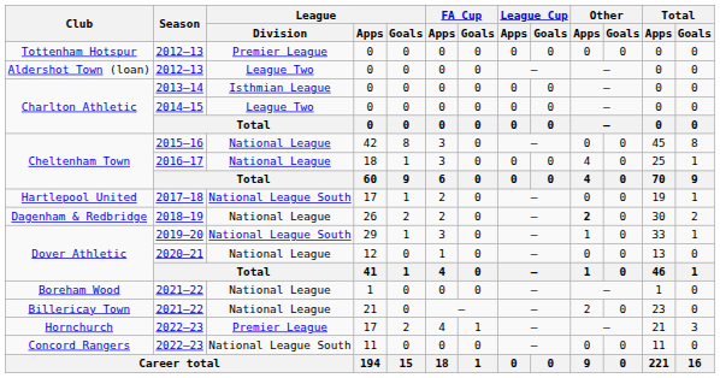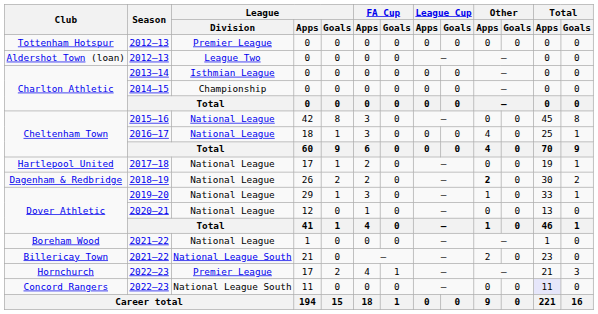Charlton Athletic / 2014–15 | League / Division: League Two -> Championship
Hartlepool United | League / Division: National League South -> National League
Dover Athletic / 2019–20 | League / Division: National League South -> National League
Billericay Town | League / Division: National League -> National League South
Concord Rangers | Total / Apps: no background -> lavender background
